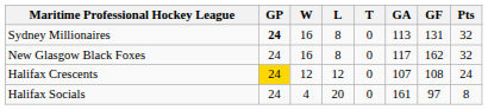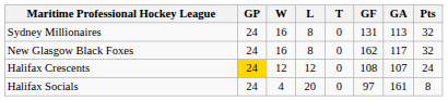columns swapped: GF <-> GA
Sydney Millionaires | GP: bold -> normal
